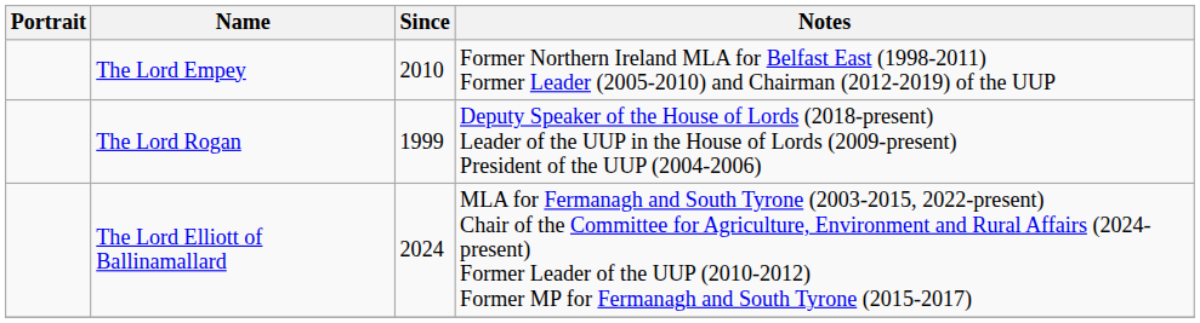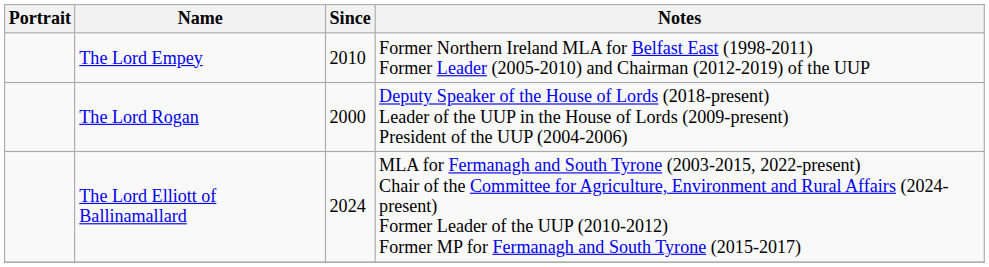The Lord Rogan | Since: 1999 -> 2000
